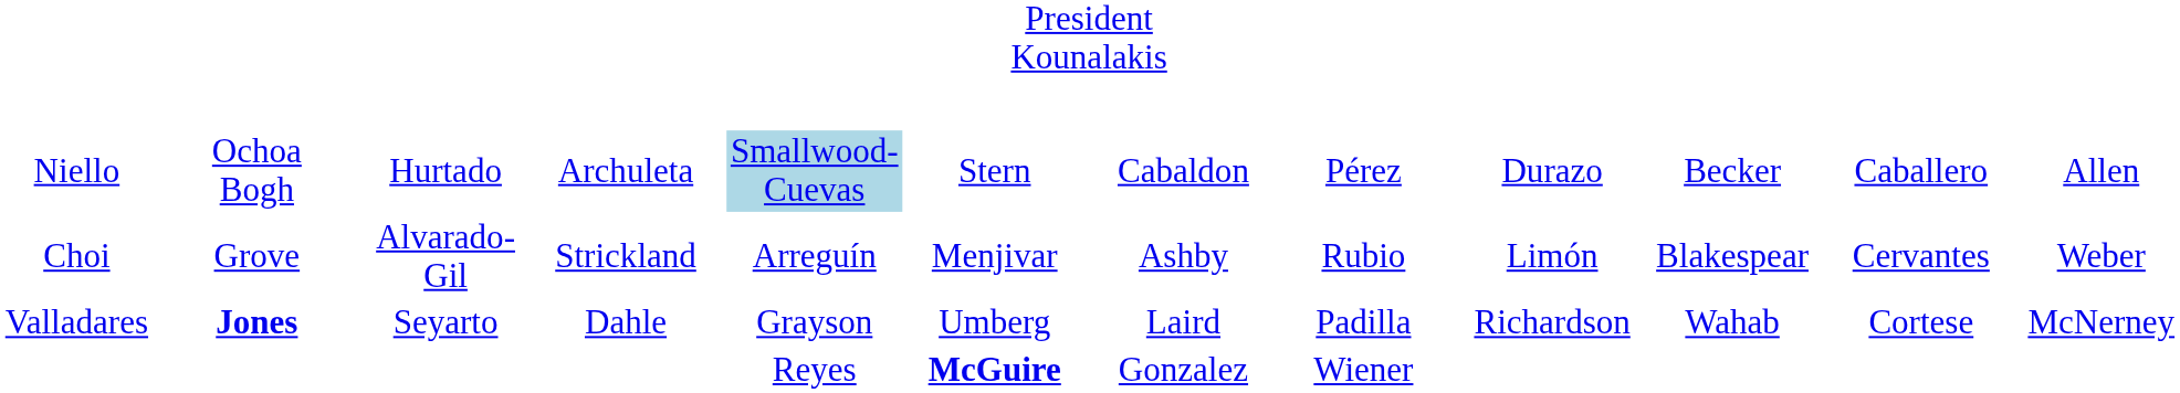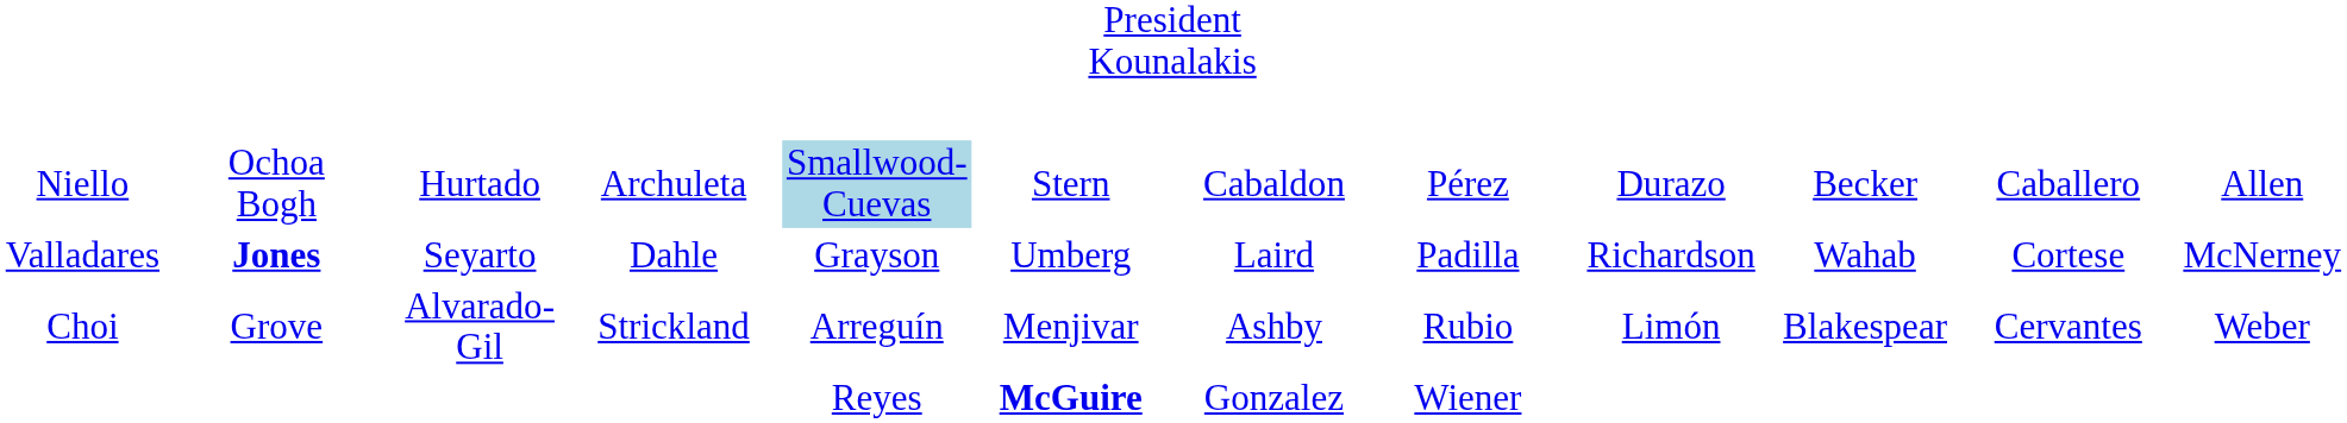rows swapped: Choi <-> Valladares
